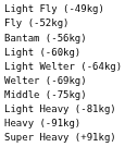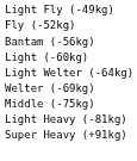- row: Heavy (-91kg)
